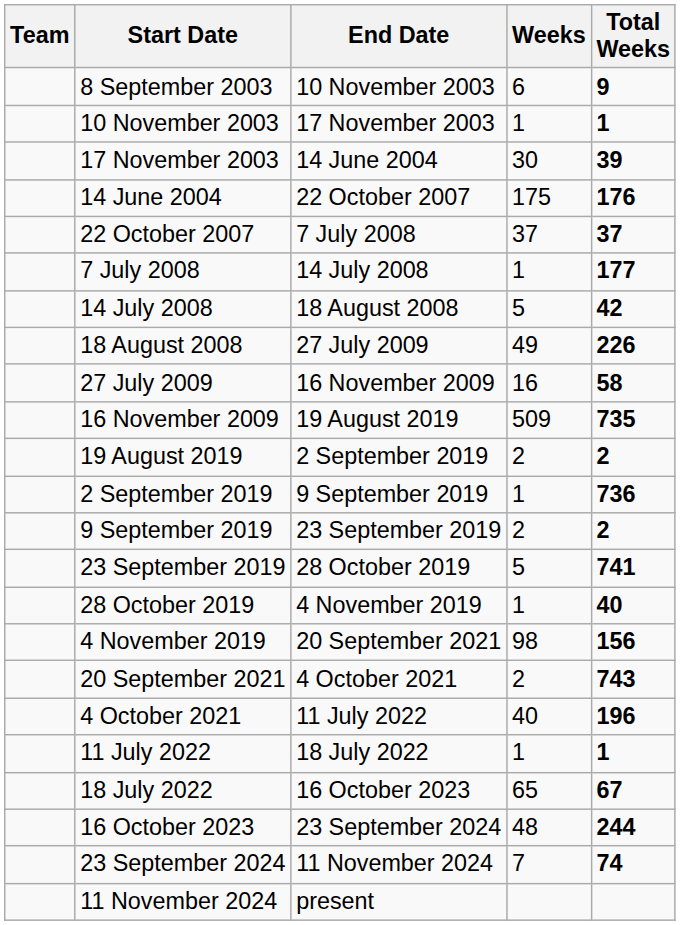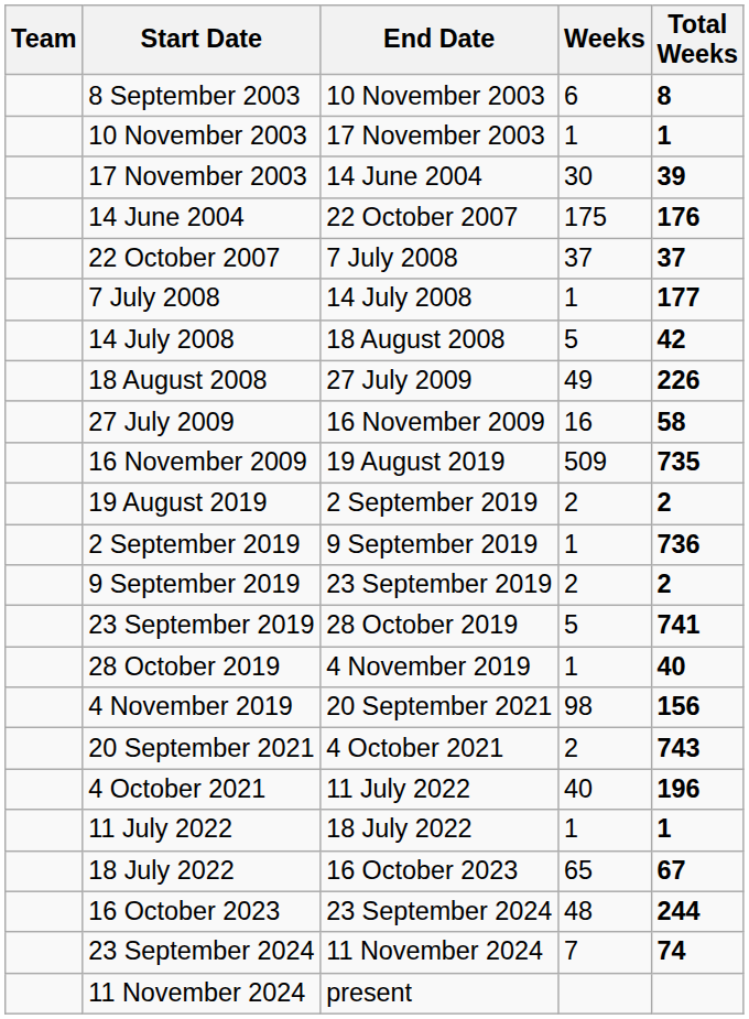8 September 2003 | Total Weeks: 9 -> 8
